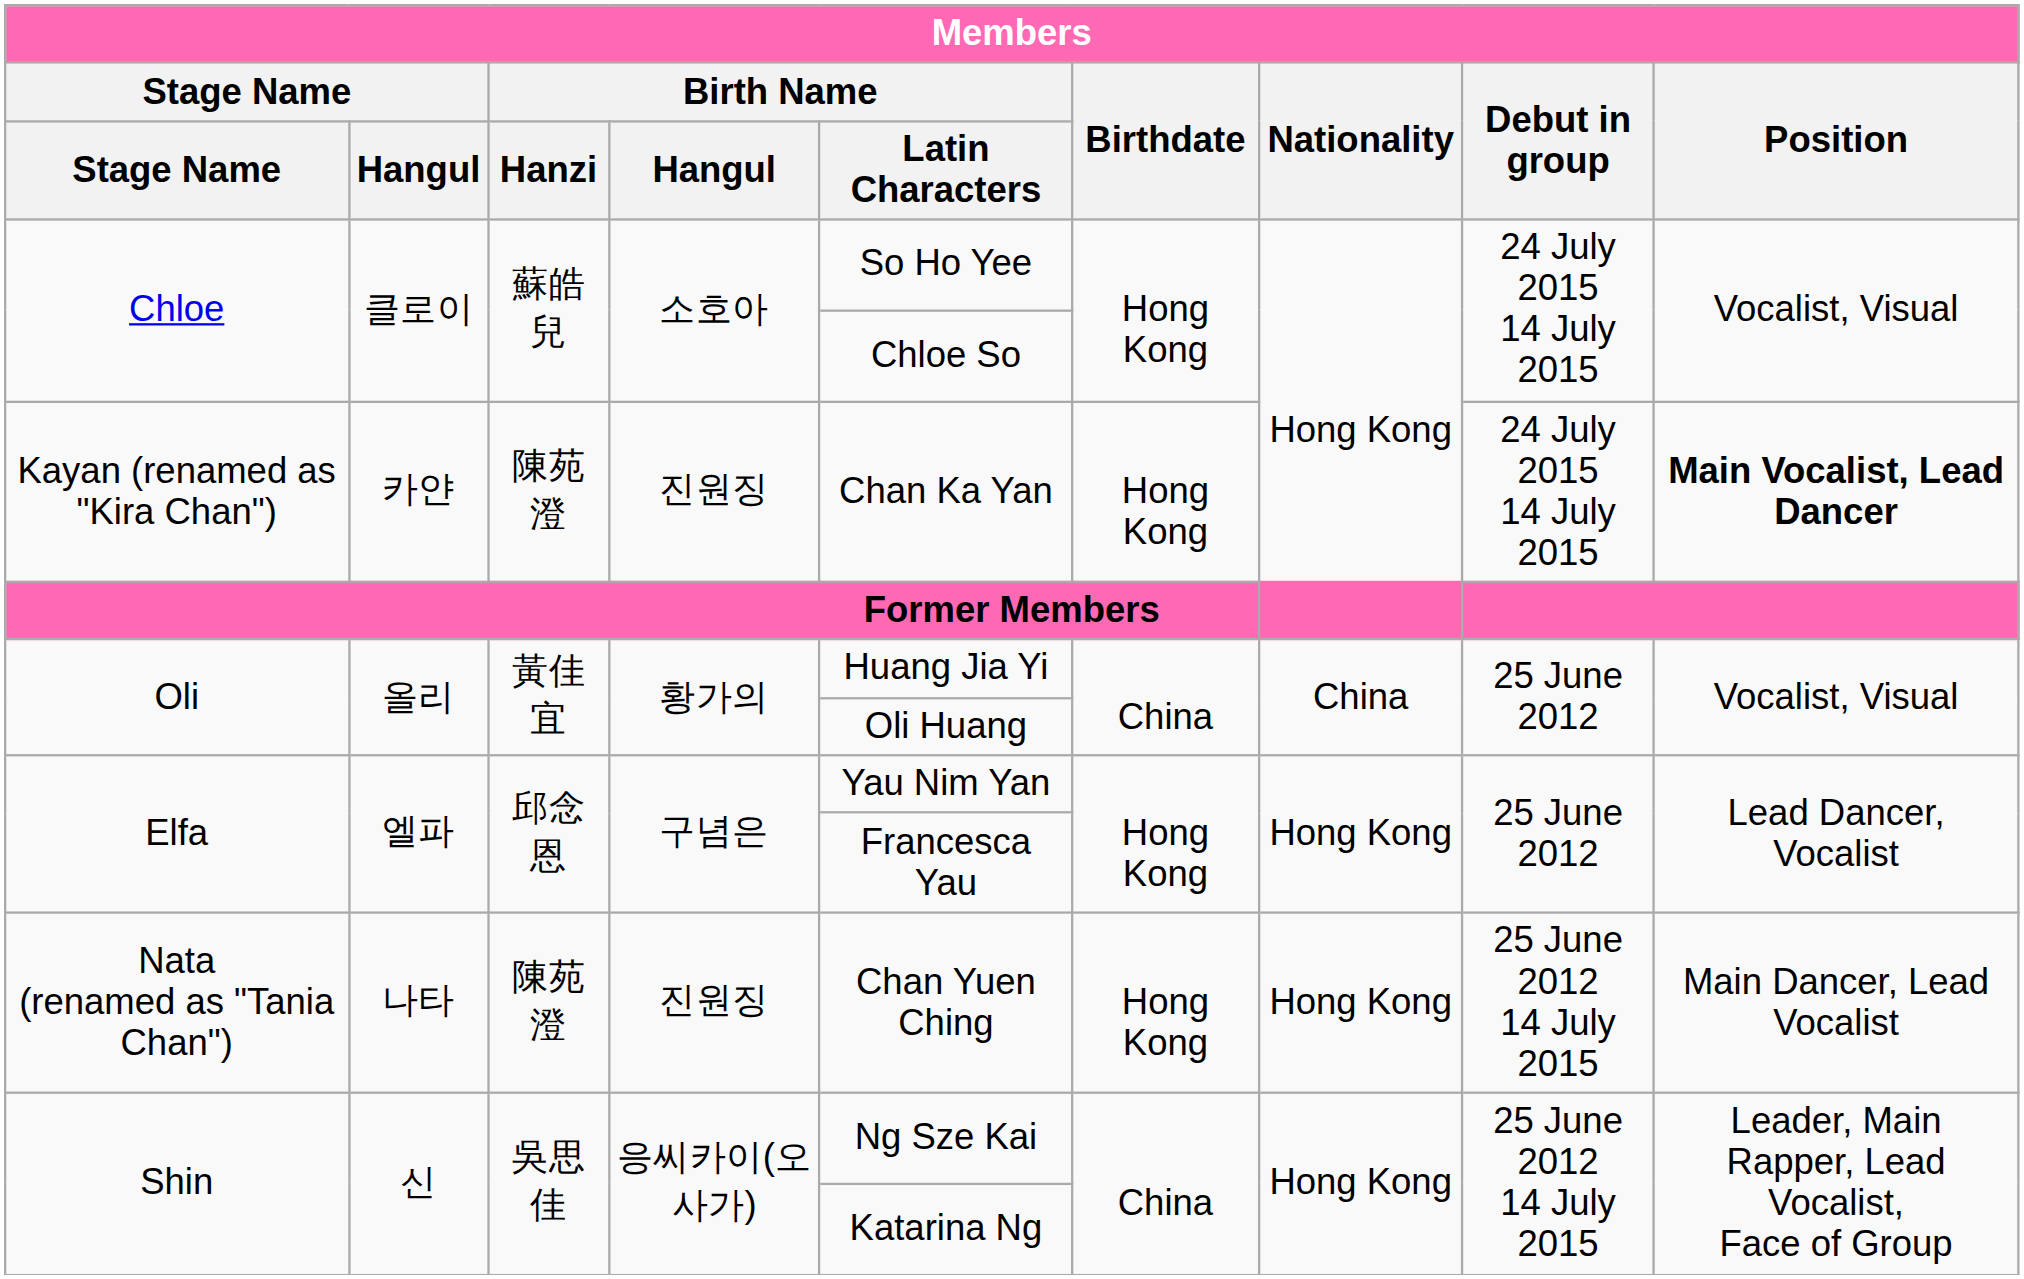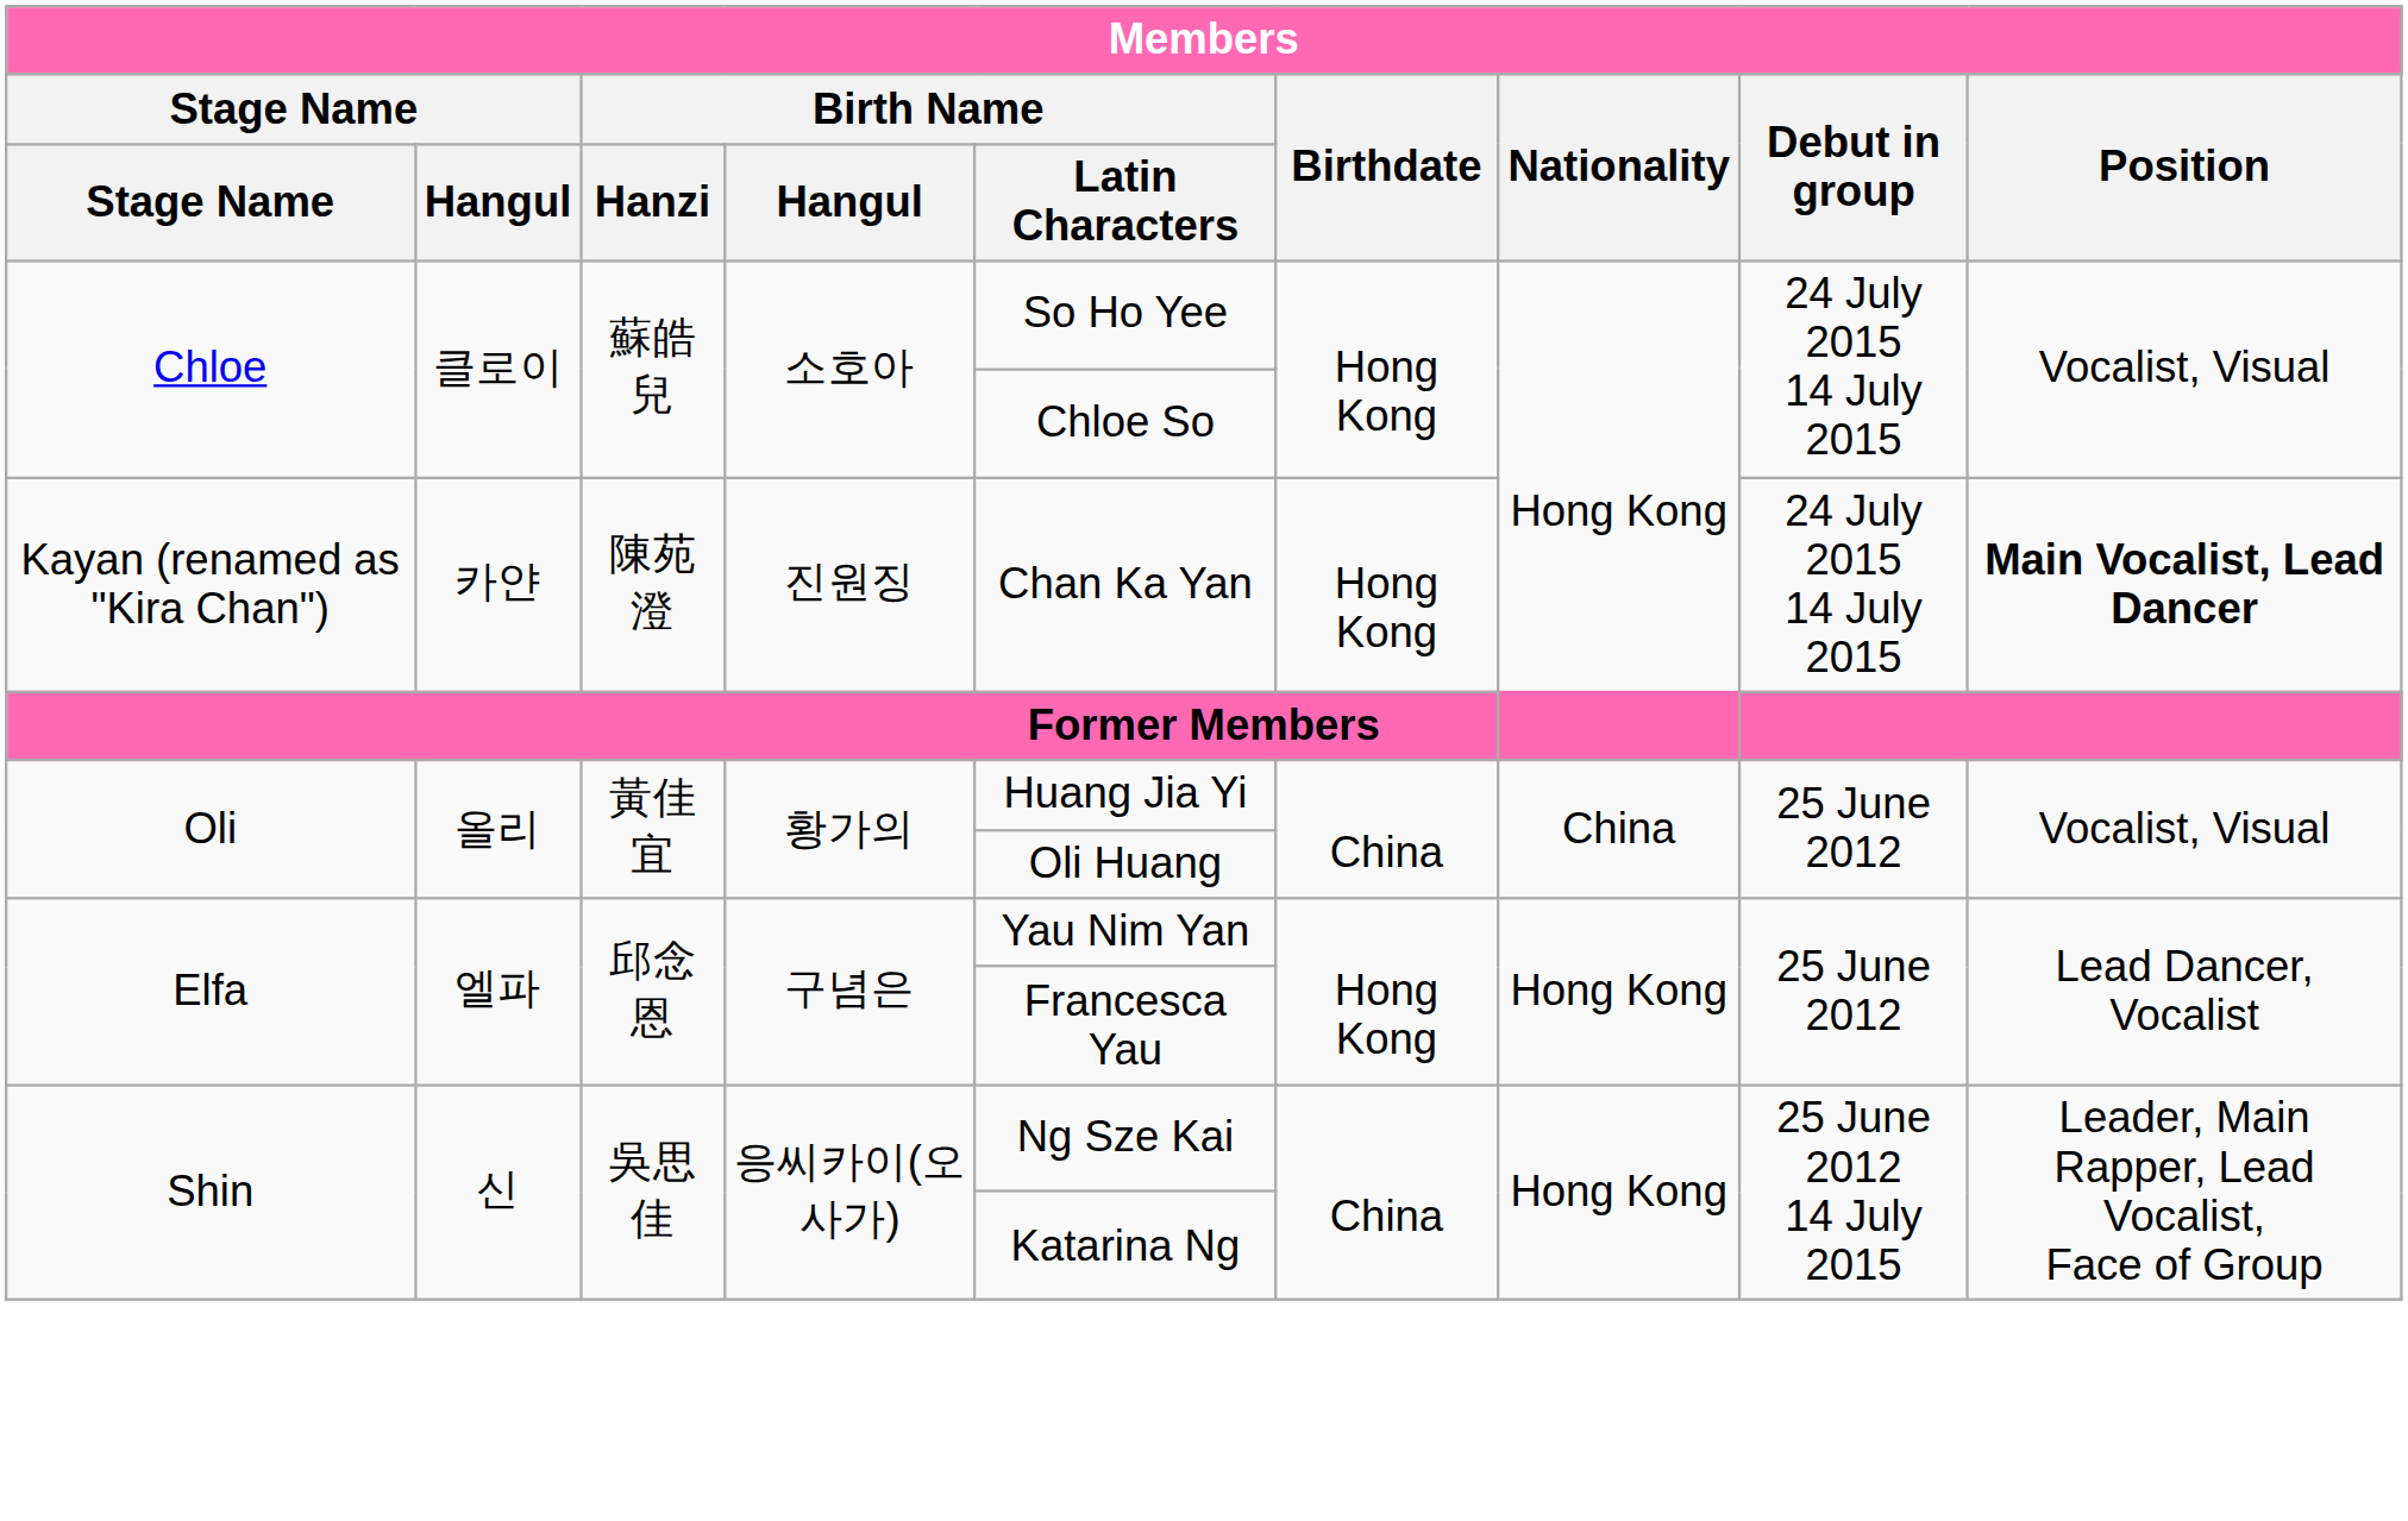- row: Nata (renamed as "Tania Chan") | 나타 | 陳苑澄 | 진원징 | Chan Yuen Ching | Hong Kong | Hong Kong | 25 June 2012 14 July 2015 | Main Dancer, Lead Vocalist
